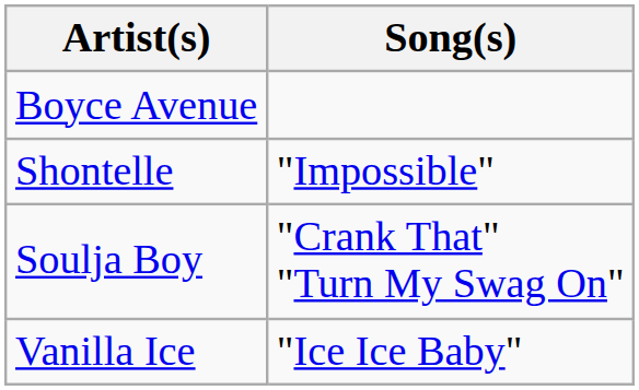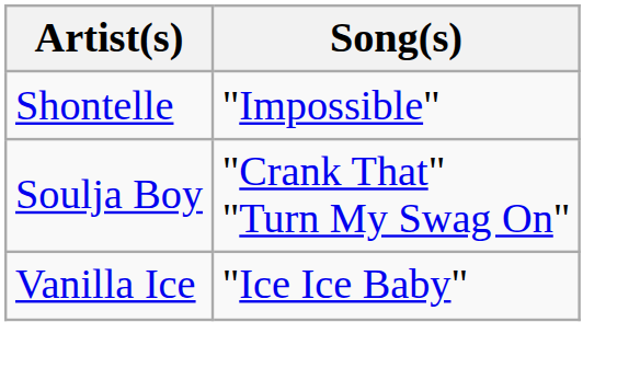- row: Boyce Avenue
